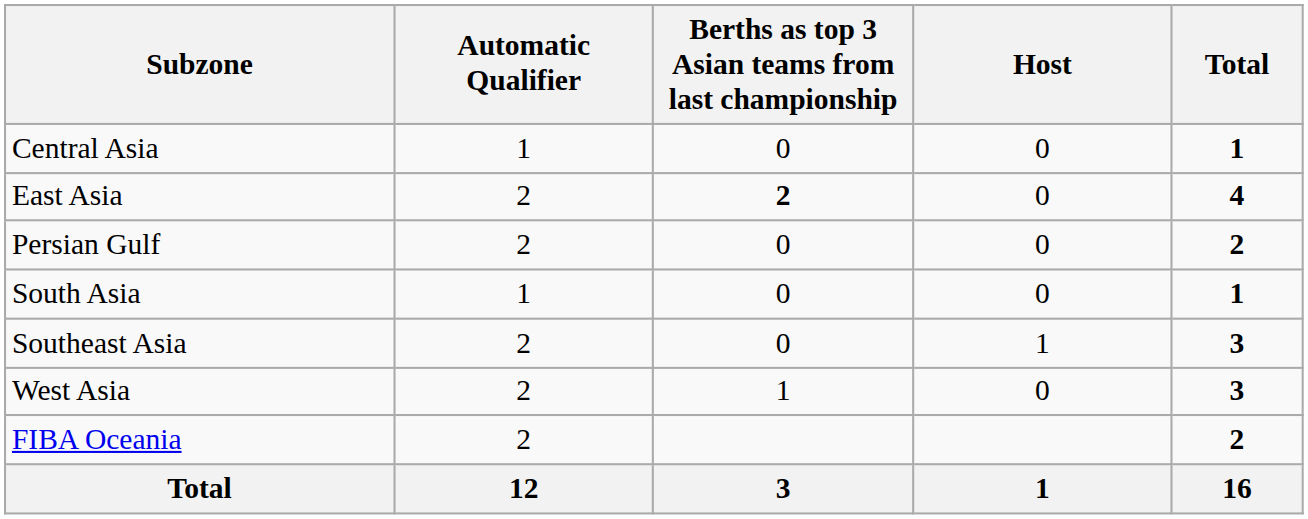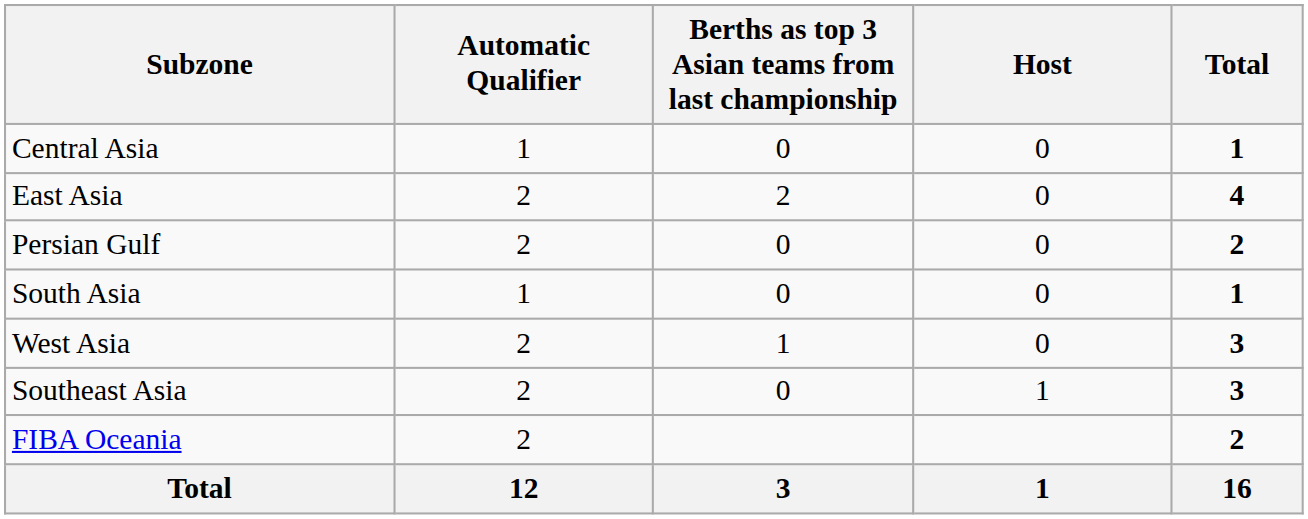East Asia | Berths as top 3 Asian teams from last championship: bold -> normal
rows swapped: Southeast Asia <-> West Asia
